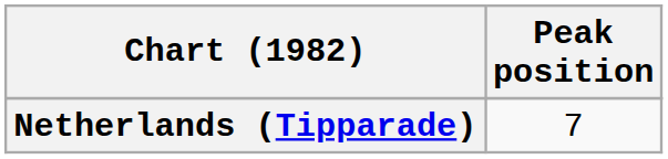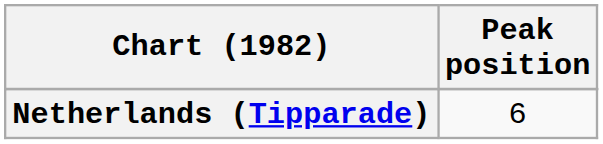Netherlands (Tipparade) | Peak position: 7 -> 6
